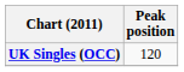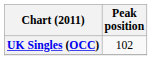UK Singles (OCC) | Peak position: 120 -> 102
